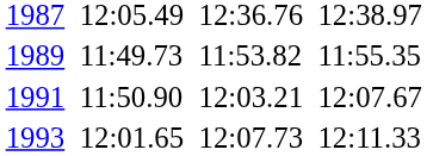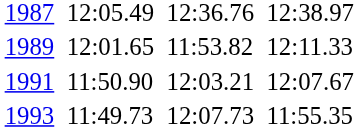1989 | column 3: 11:49.73 -> 12:01.65
1989 | column 7: 11:55.35 -> 12:11.33
1993 | column 3: 12:01.65 -> 11:49.73
1993 | column 7: 12:11.33 -> 11:55.35
